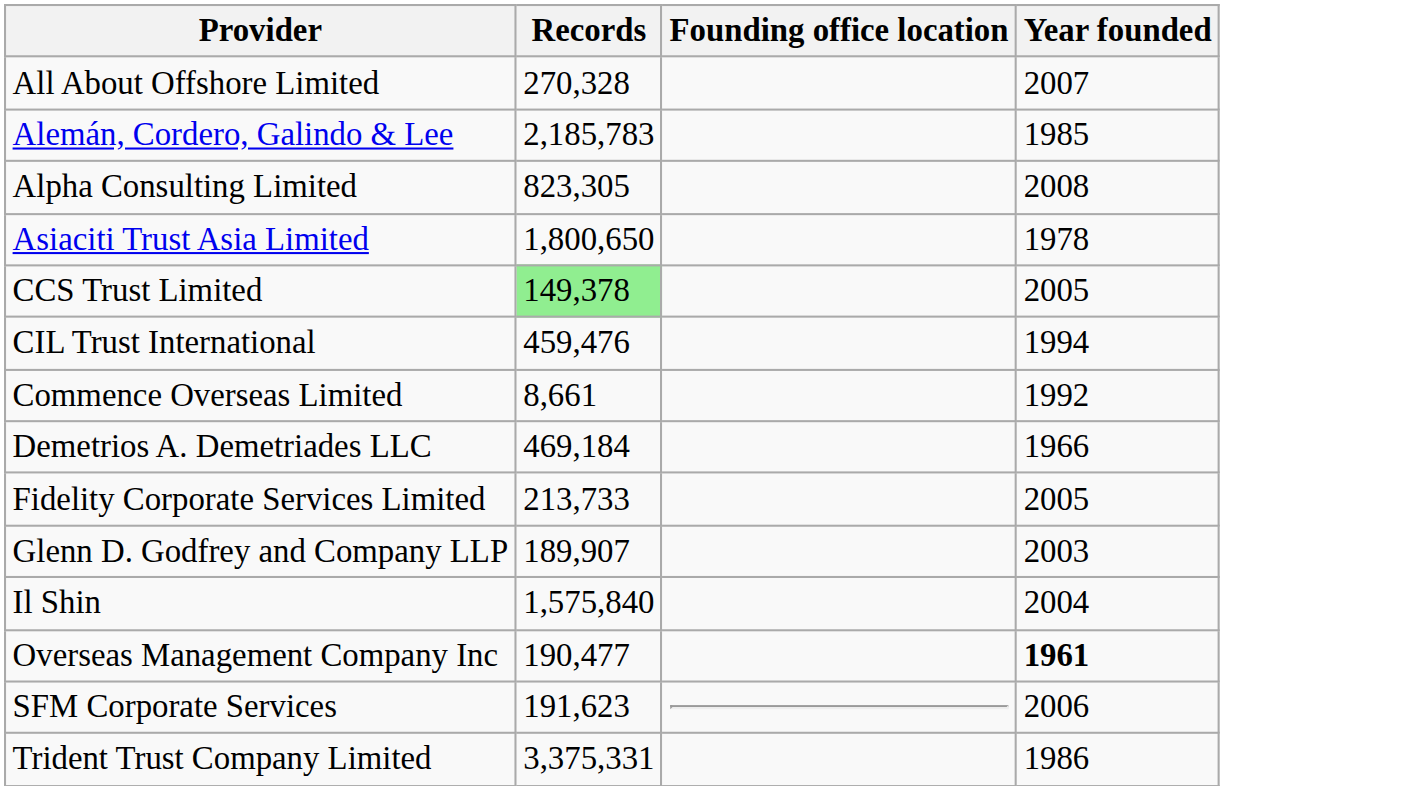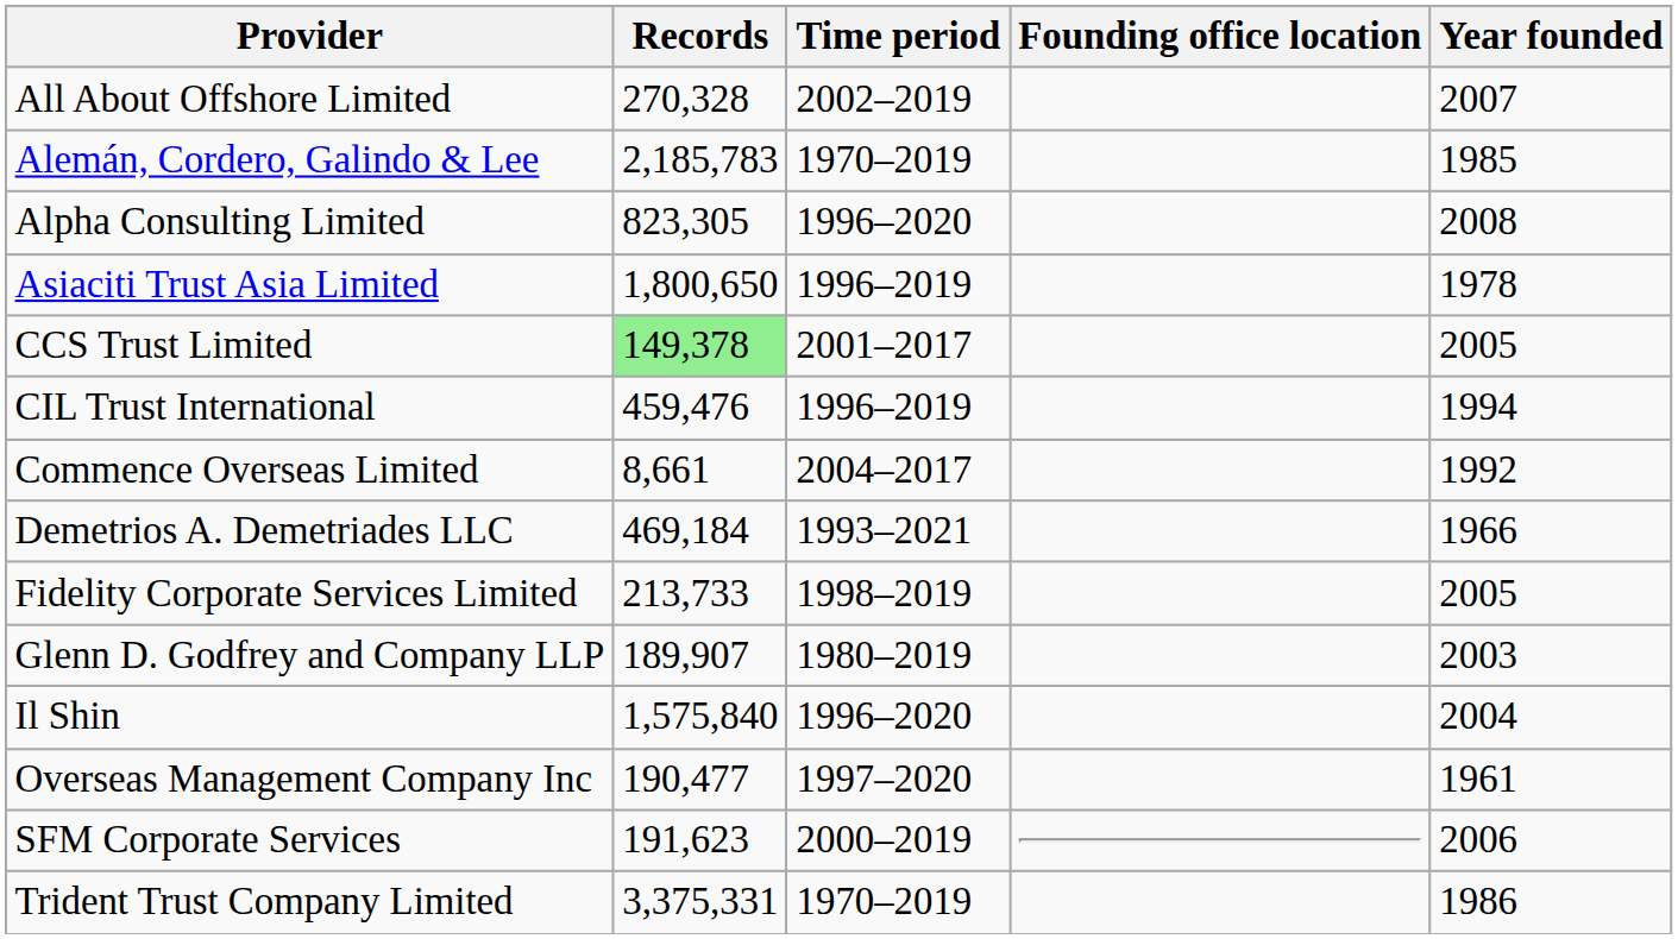+ column: Time period | 2002–2019 | 1970–2019 | 1996–2020 | 1996–2019 | 2001–2017 | 1996–2019 | 2004–2017 | 1993–2021 | 1998–2019 | 1980–2019 | 1996–2020 | 1997–2020 | 2000–2019 | 1970–2019
Overseas Management Company Inc | Year founded: bold -> normal
